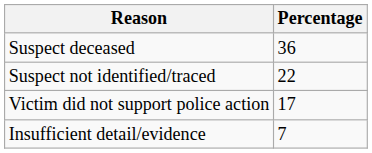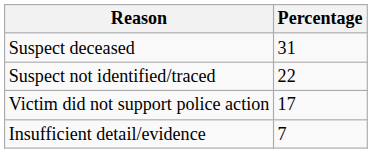Suspect deceased | Percentage: 36 -> 31
